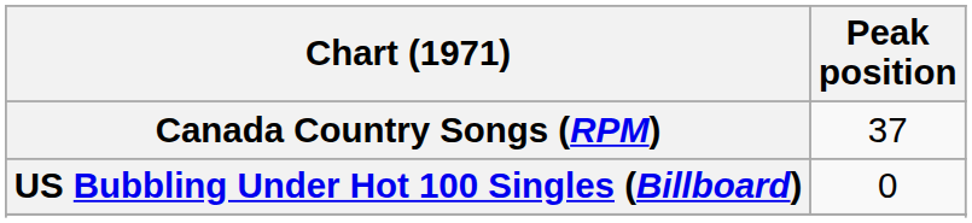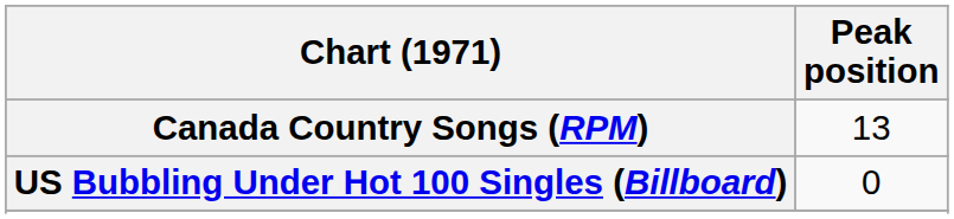Canada Country Songs (RPM) | Peak position: 37 -> 13
